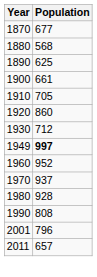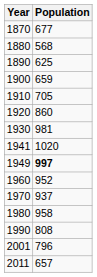1900 | Population: 661 -> 659
1930 | Population: 712 -> 981
+ row: 1941 | 1020
1980 | Population: 928 -> 958
